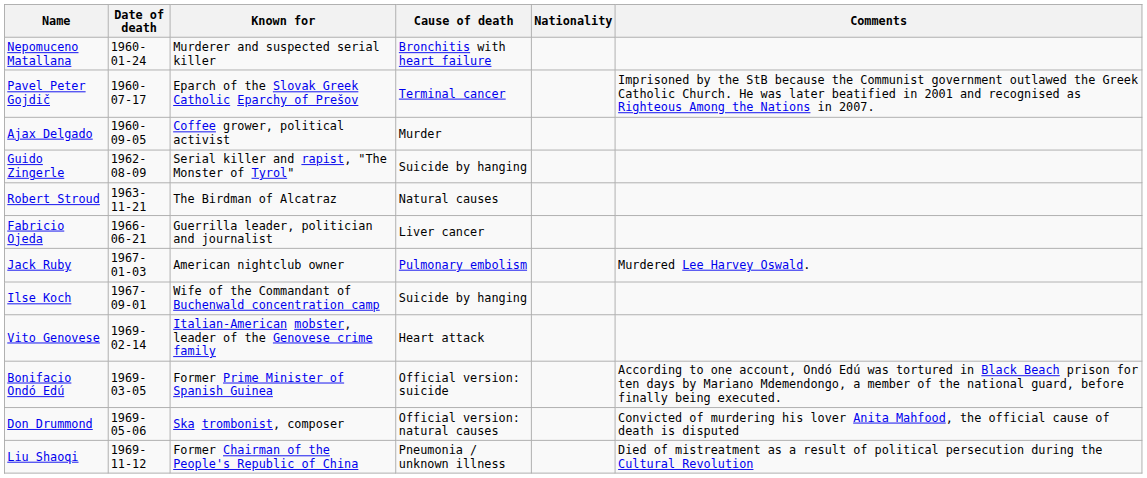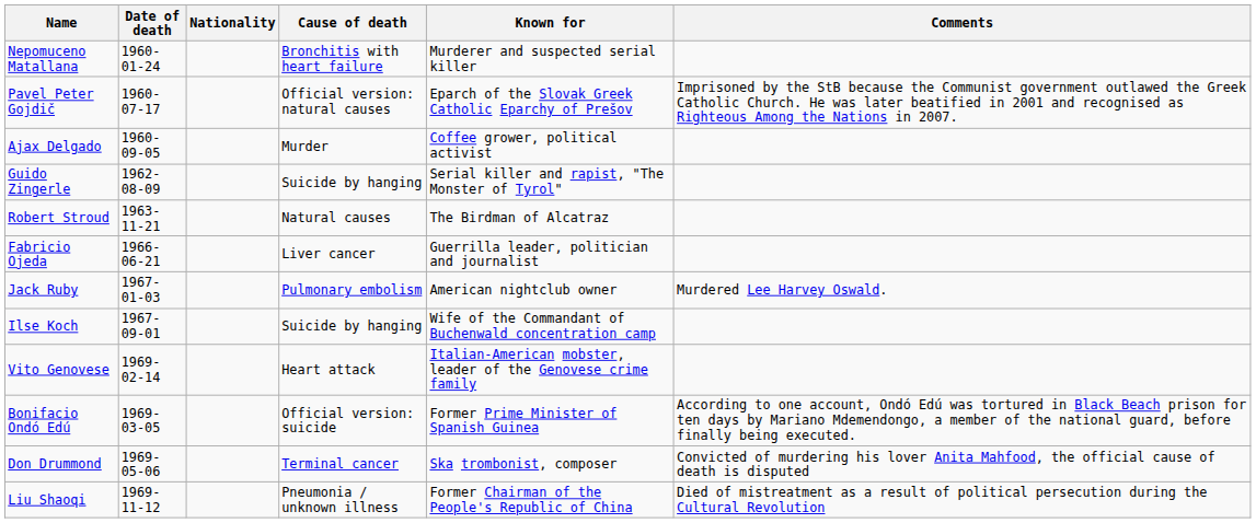columns swapped: Nationality <-> Known for
Pavel Peter Gojdič | Cause of death: Terminal cancer -> Official version: natural causes
Don Drummond | Cause of death: Official version: natural causes -> Terminal cancer
